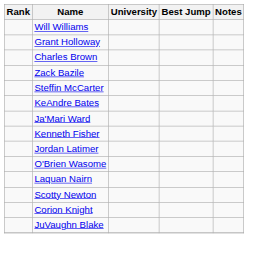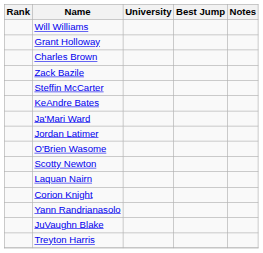- row: Kenneth Fisher
rows swapped: Laquan Nairn <-> Scotty Newton
+ row: Yann Randrianasolo
+ row: Treyton Harris
